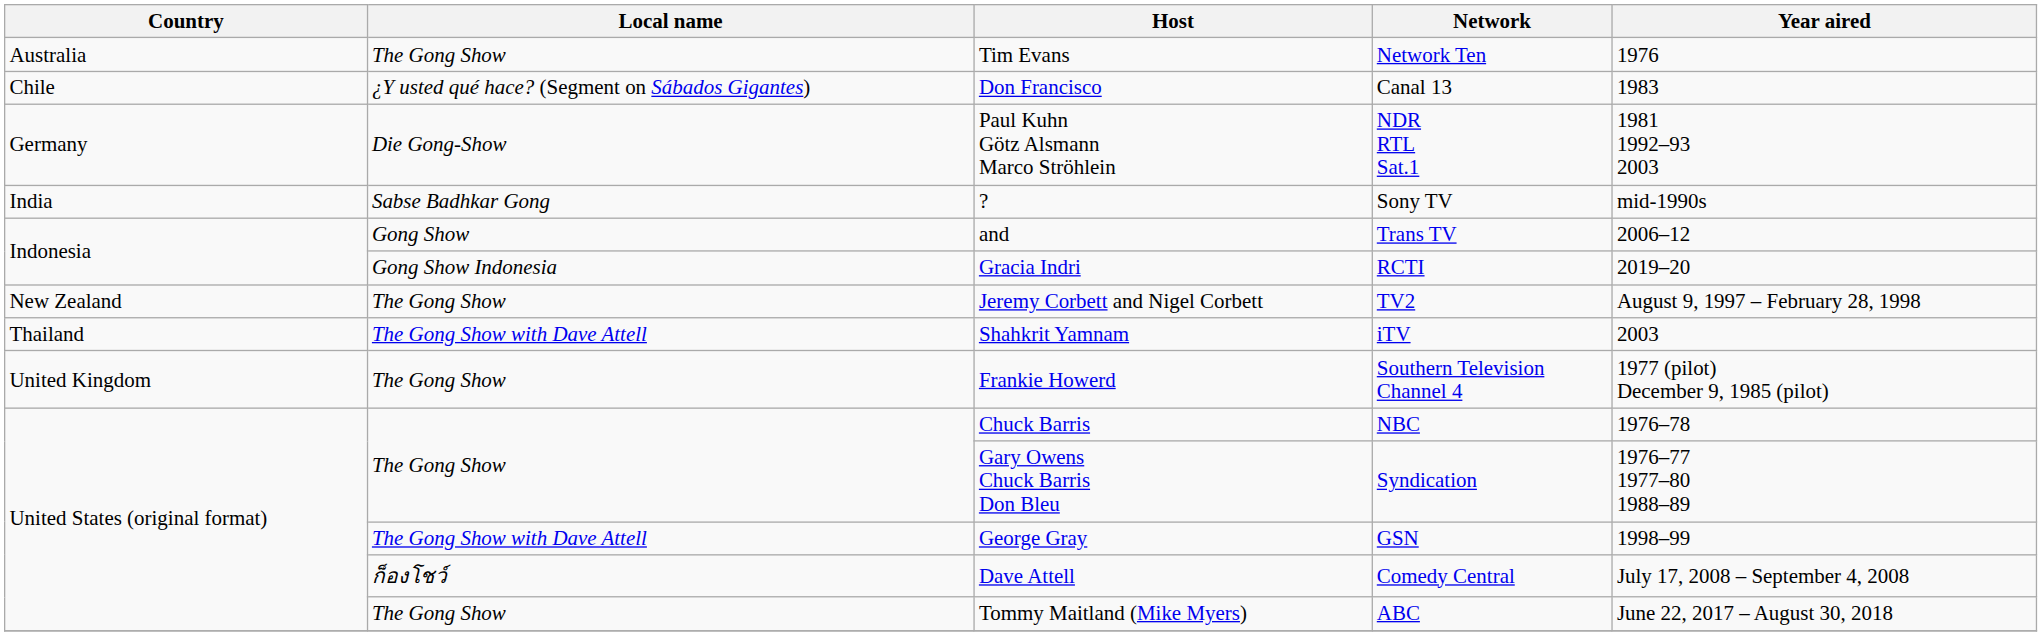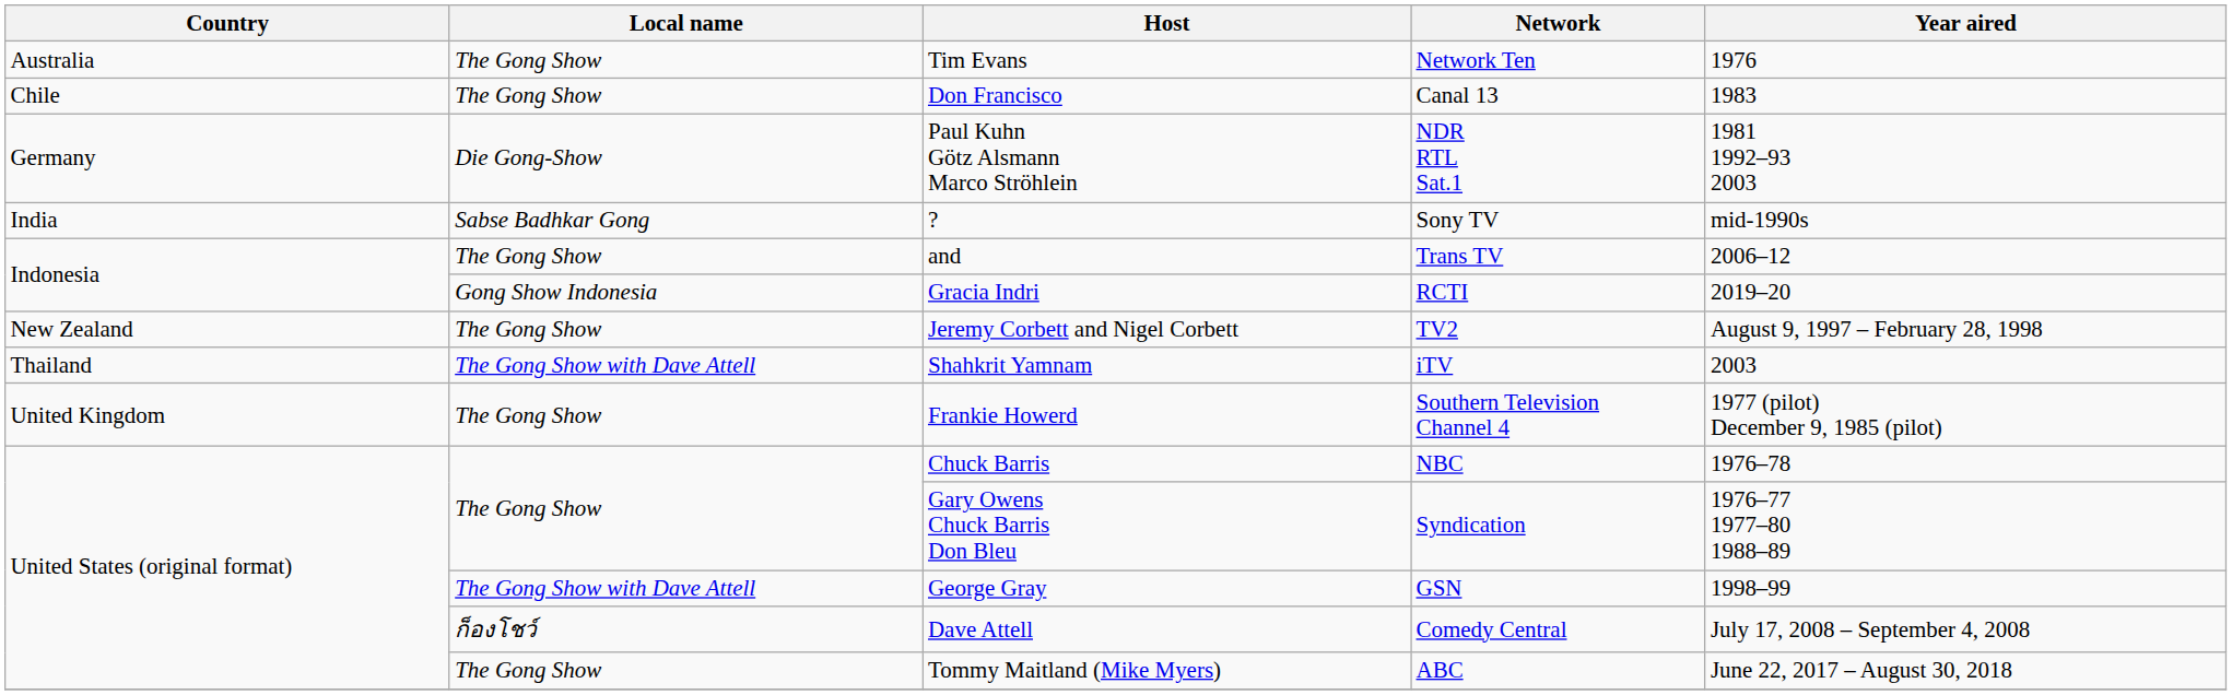Don Francisco | Local name: ¿Y usted qué hace? (Segment on Sábados Gigantes) -> The Gong Show
and | Local name: Gong Show -> The Gong Show
